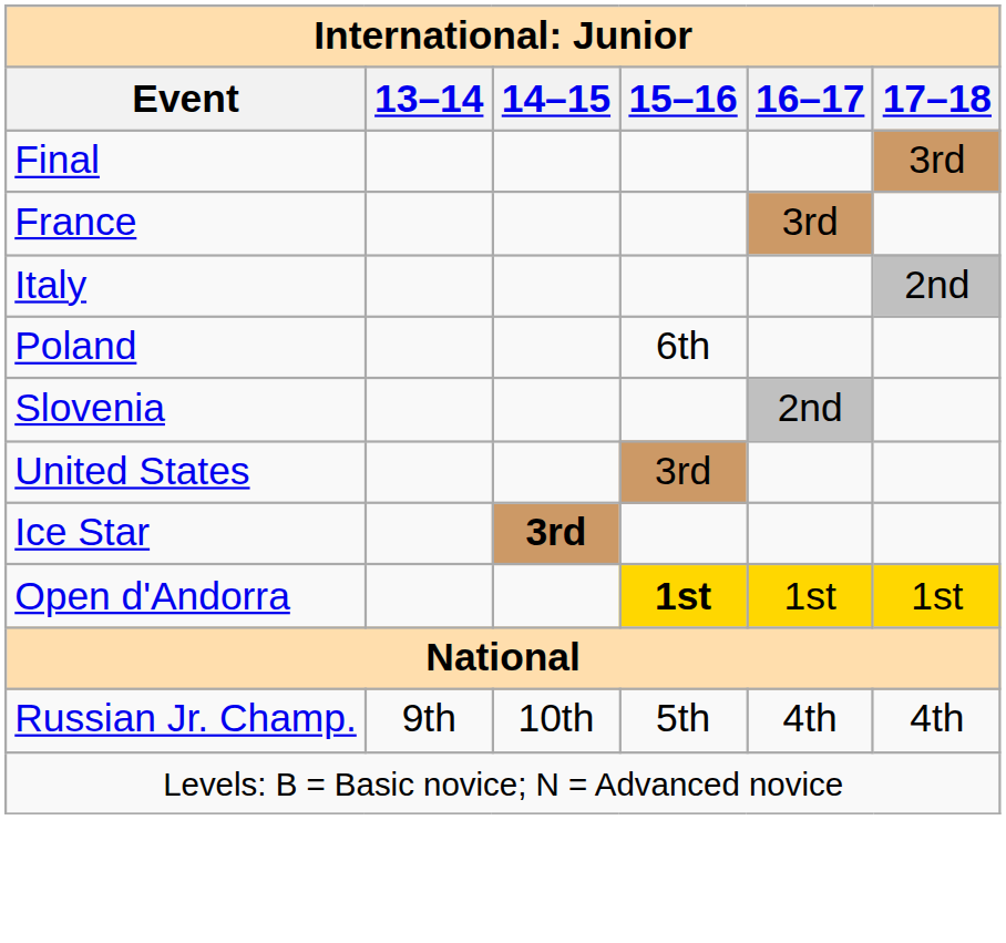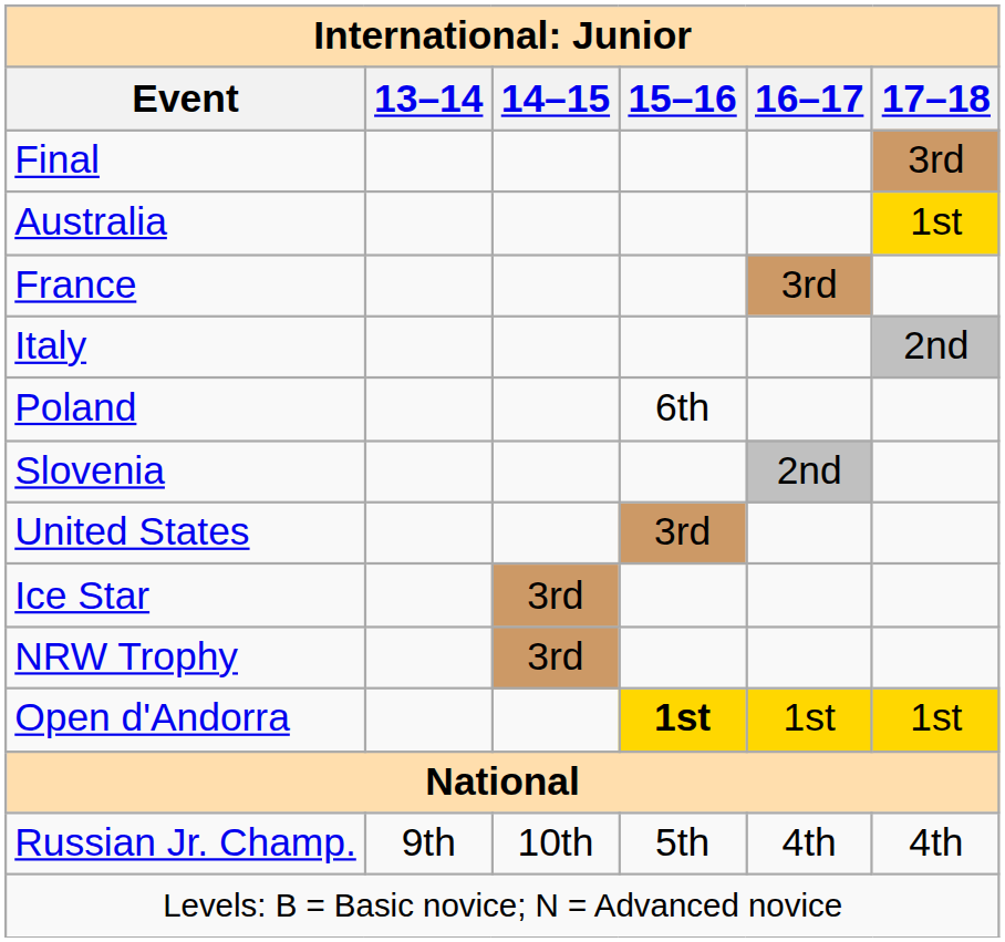+ row: Australia | 1st
Ice Star | 14–15: bold -> normal
+ row: NRW Trophy | 3rd
